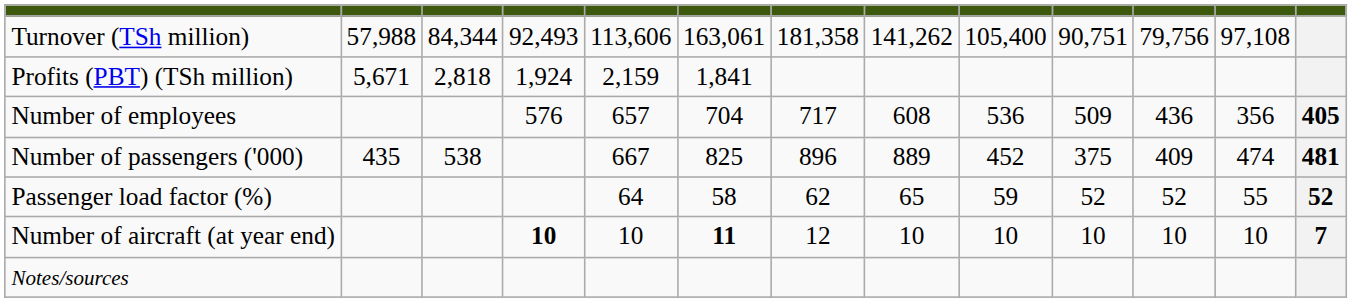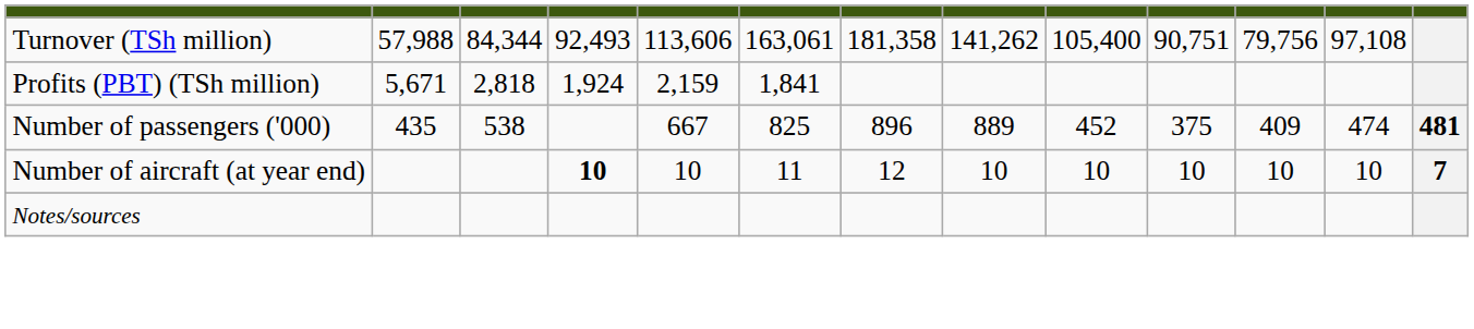- row: Number of employees | 576 | 657 | 704 | 717 | 608 | 536 | 509 | 436 | 356 | 405
- row: Passenger load factor (%) | 64 | 58 | 62 | 65 | 59 | 52 | 52 | 55 | 52
Number of aircraft (at year end) | column 6: bold -> normal
